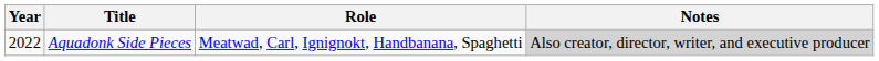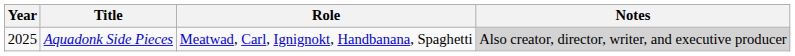Aquadonk Side Pieces | Year: 2022 -> 2025
